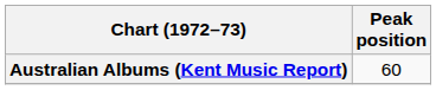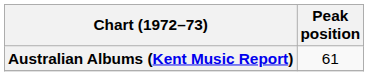Australian Albums (Kent Music Report) | Peak position: 60 -> 61
